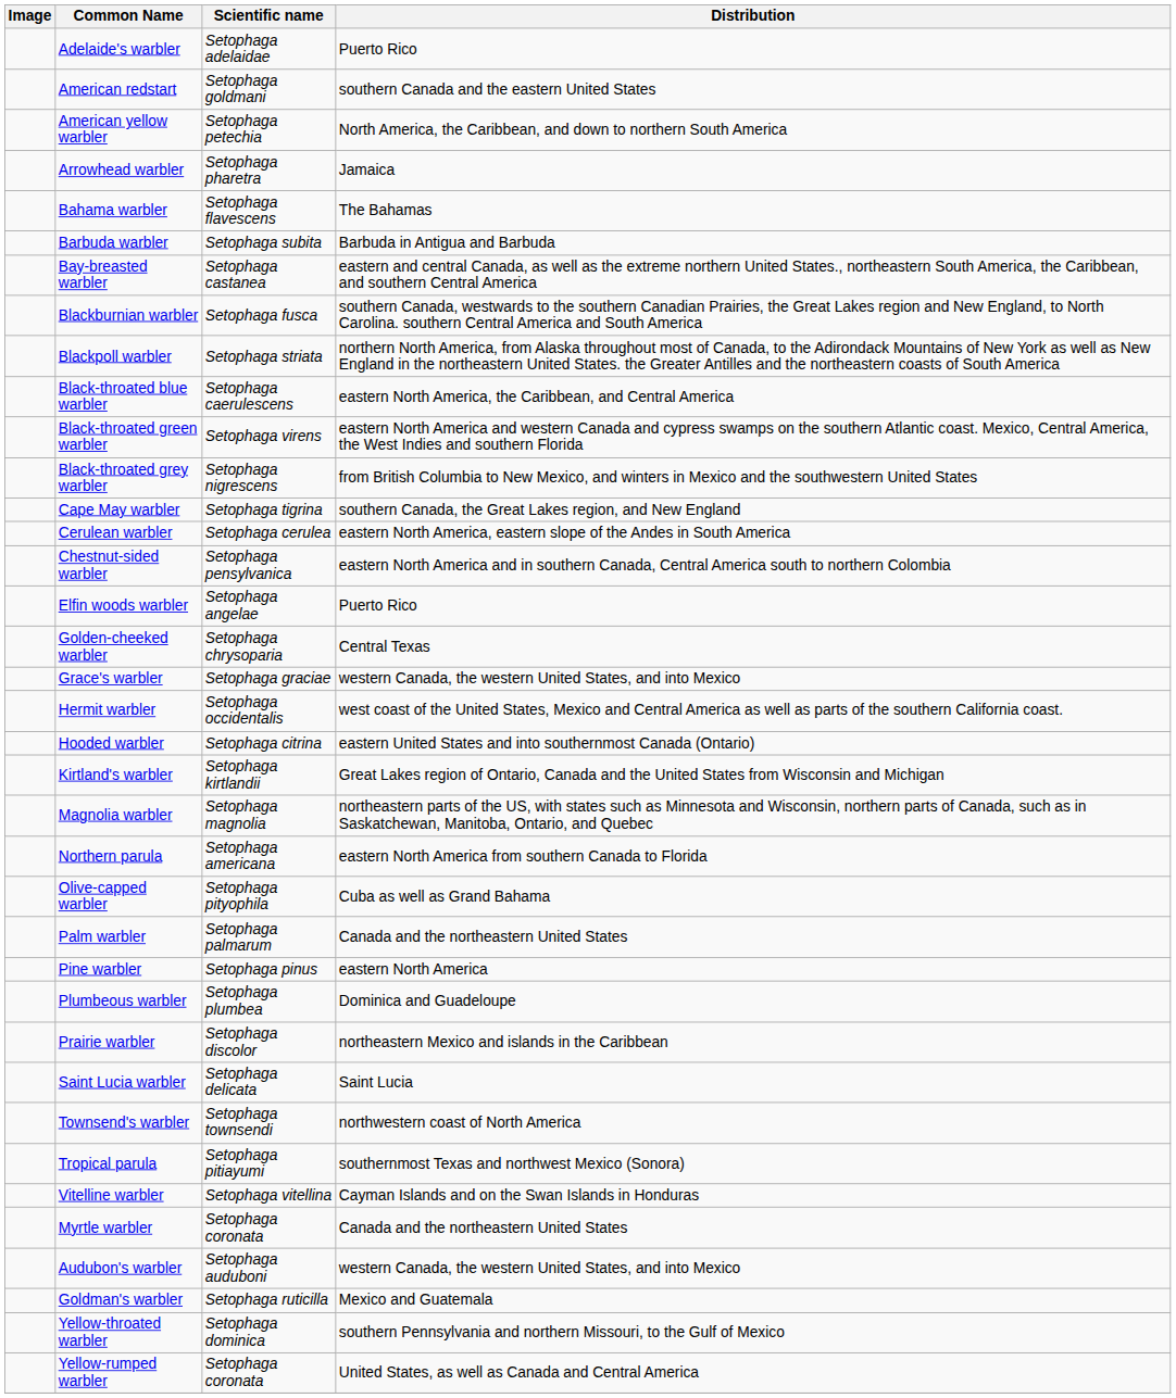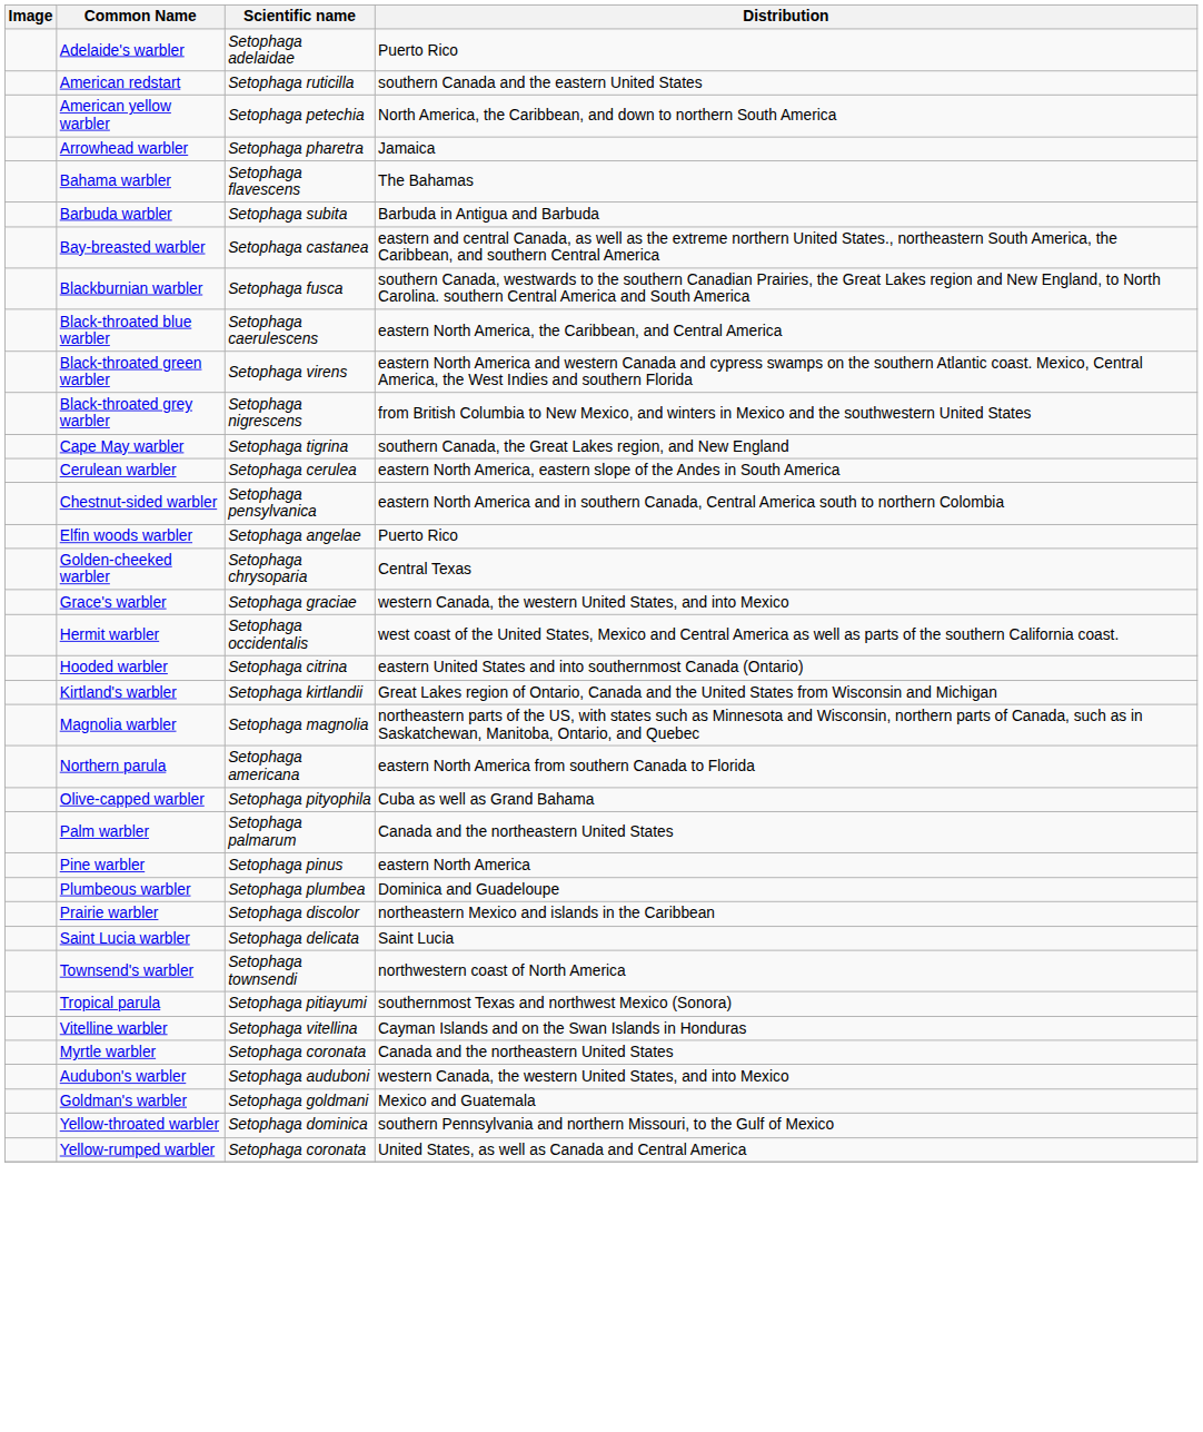American redstart | Scientific name: Setophaga goldmani -> Setophaga ruticilla
- row: Blackpoll warbler | Setophaga striata | northern North America, from Alaska throughout most of Canada, to the Adirondack Mountains of New York as well as New England in the northeastern United States. the Greater Antilles and the northeastern coasts of South America
Goldman's warbler | Scientific name: Setophaga ruticilla -> Setophaga goldmani
